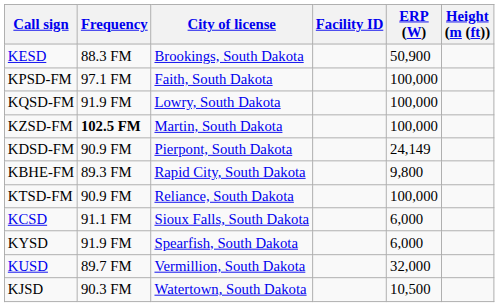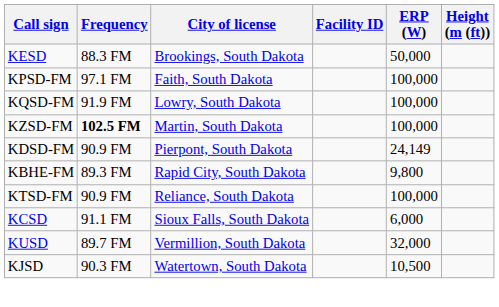KESD | ERP (W): 50,900 -> 50,000
- row: KYSD | 91.9 FM | Spearfish, South Dakota | 6,000
